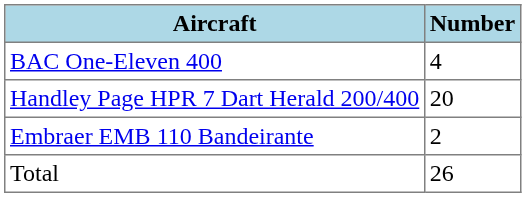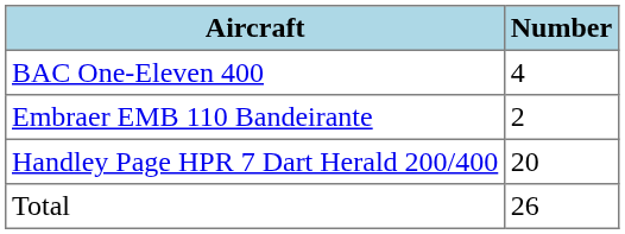rows swapped: Handley Page HPR 7 Dart Herald 200/400 <-> Embraer EMB 110 Bandeirante
